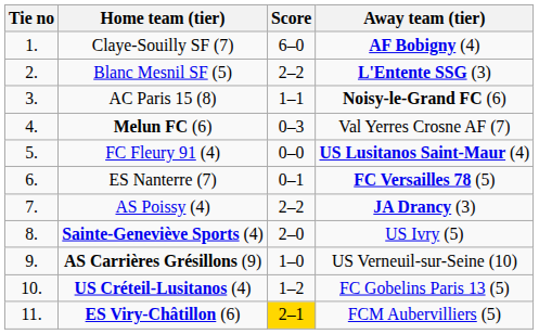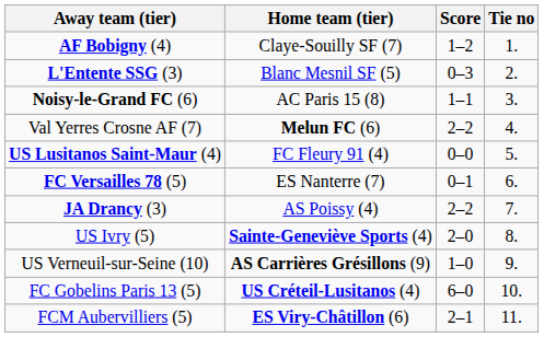columns swapped: Tie no <-> Away team (tier)
Claye-Souilly SF (7) | Score: 6–0 -> 1–2
Blanc Mesnil SF (5) | Score: 2–2 -> 0–3
Melun FC (6) | Score: 0–3 -> 2–2
US Créteil-Lusitanos (4) | Score: 1–2 -> 6–0
ES Viry-Châtillon (6) | Score: gold background -> no background
